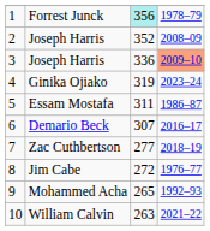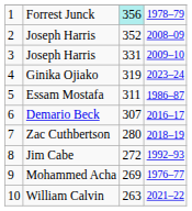3 / Joseph Harris | column 3: 336 -> 331
3 / Joseph Harris | column 4: lightsalmon background -> no background
Zac Cuthbertson | column 3: 277 -> 280
Jim Cabe | column 4: 1976–77 -> 1992–93
Mohammed Acha | column 3: 265 -> 269
Mohammed Acha | column 4: 1992–93 -> 1976–77
